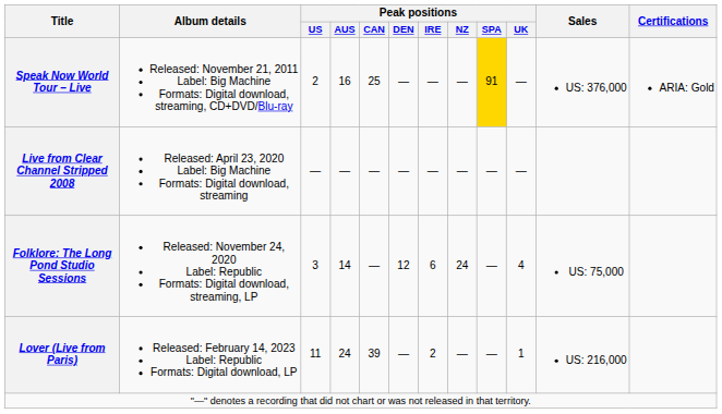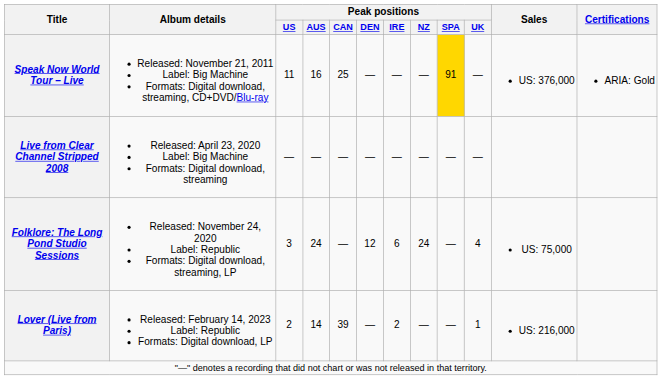Speak Now World Tour – Live | Peak positions / US: 2 -> 11
Folklore: The Long Pond Studio Sessions | Peak positions / AUS: 14 -> 24
Lover (Live from Paris) | Peak positions / US: 11 -> 2
Lover (Live from Paris) | Peak positions / AUS: 24 -> 14
